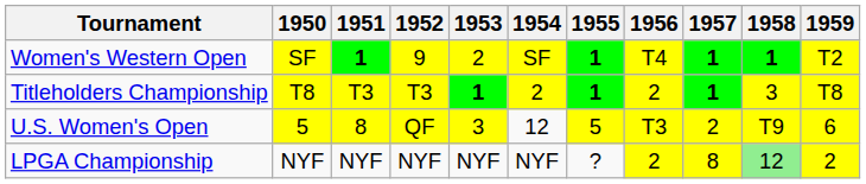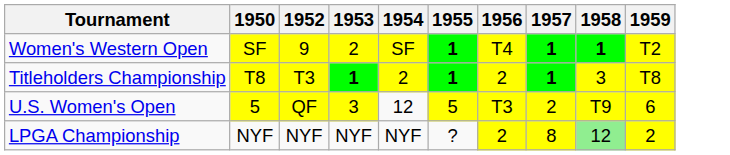- column: 1951 | 1 | T3 | 8 | NYF
